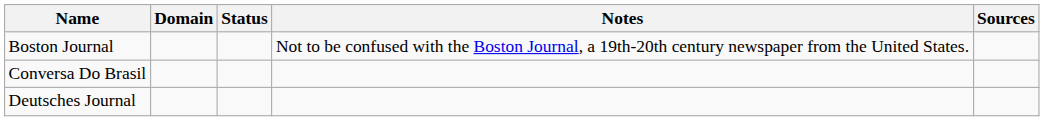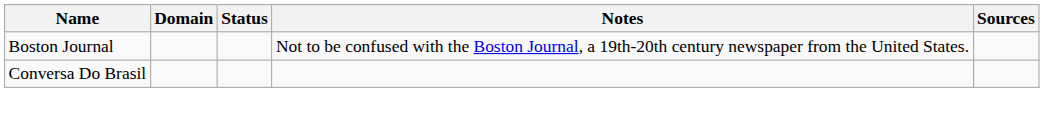- row: Deutsches Journal
